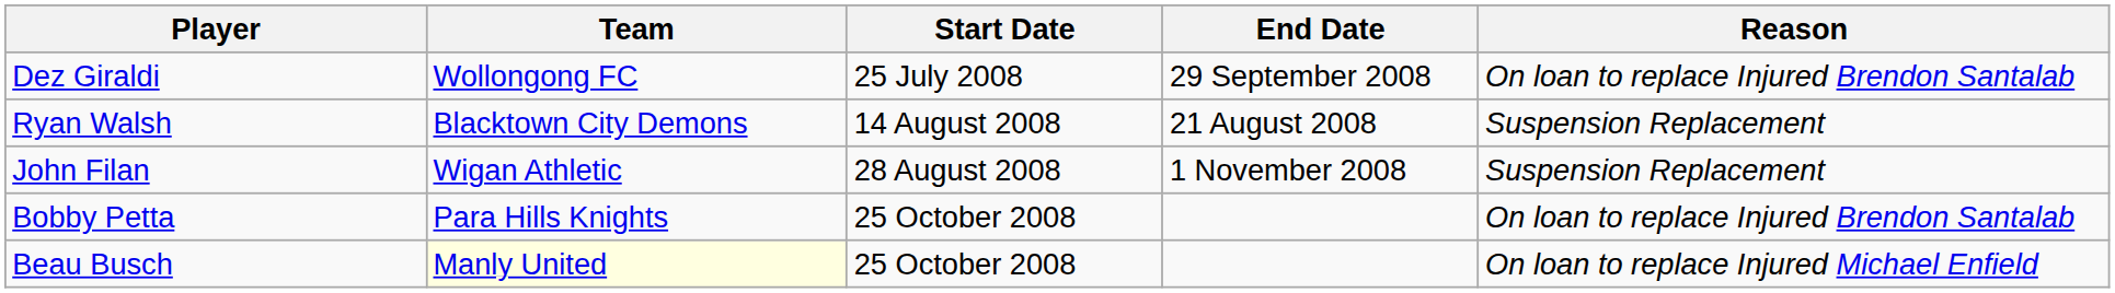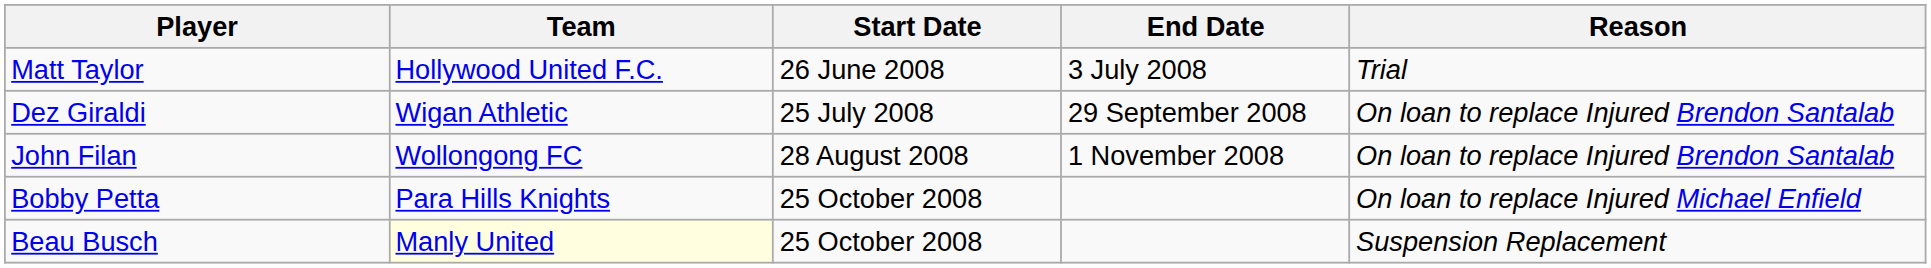+ row: Matt Taylor | Hollywood United F.C. | 26 June 2008 | 3 July 2008 | Trial
Dez Giraldi | Team: Wollongong FC -> Wigan Athletic
- row: Ryan Walsh | Blacktown City Demons | 14 August 2008 | 21 August 2008 | Suspension Replacement
John Filan | Team: Wigan Athletic -> Wollongong FC
John Filan | Reason: Suspension Replacement -> On loan to replace Injured Brendon Santalab
Bobby Petta | Reason: On loan to replace Injured Brendon Santalab -> On loan to replace Injured Michael Enfield
Beau Busch | Reason: On loan to replace Injured Michael Enfield -> Suspension Replacement
